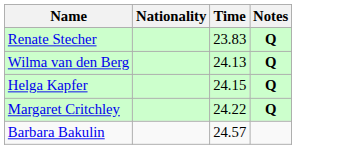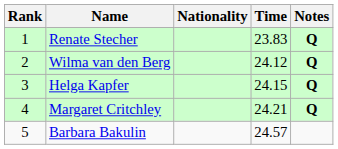+ column: Rank | 1 | 2 | 3 | 4 | 5
Wilma van den Berg | Time: 24.13 -> 24.12
Margaret Critchley | Time: 24.22 -> 24.21
